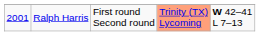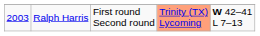Ralph Harris | column 1: 2001 -> 2003
